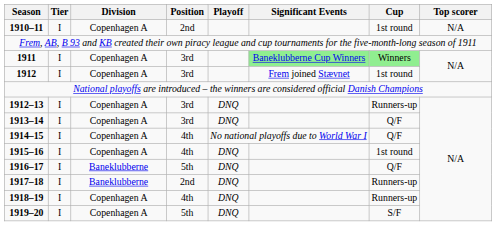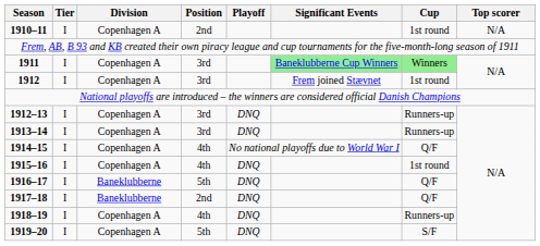1913–14 | Cup: Q/F -> Runners-up
1917–18 | Cup: Runners-up -> Q/F
